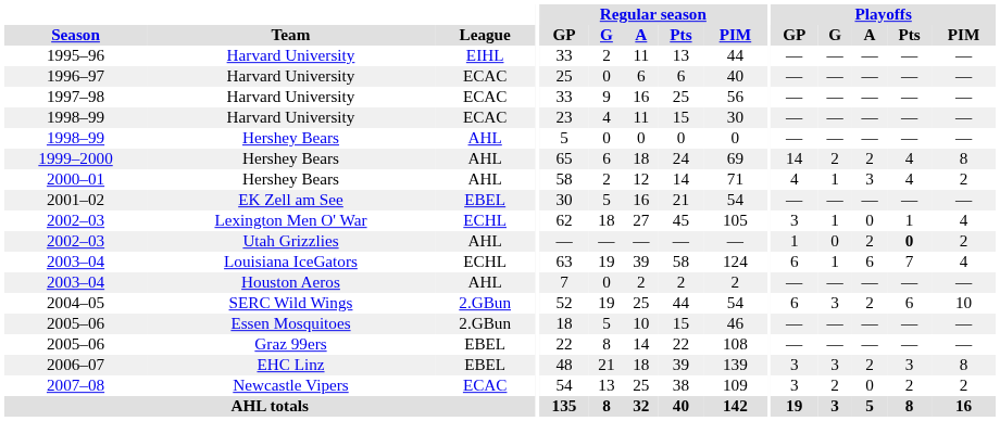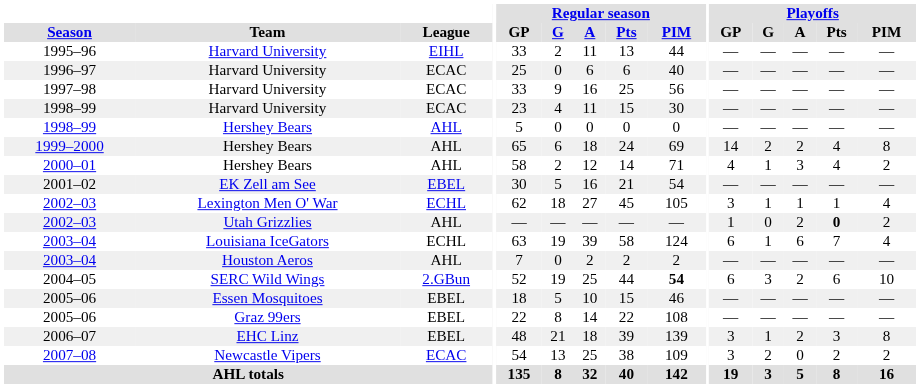2002–03 / Lexington Men O' War | Playoffs / A: 0 -> 1
2004–05 | Regular season / PIM: normal -> bold
2005–06 / Essen Mosquitoes | League: 2.GBun -> EBEL
2006–07 | Playoffs / G: 3 -> 1
